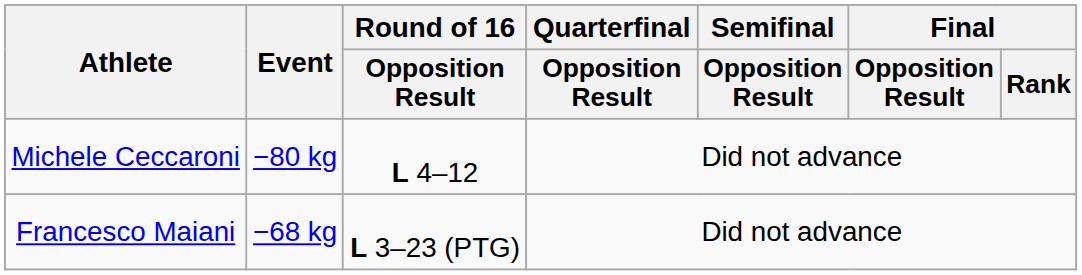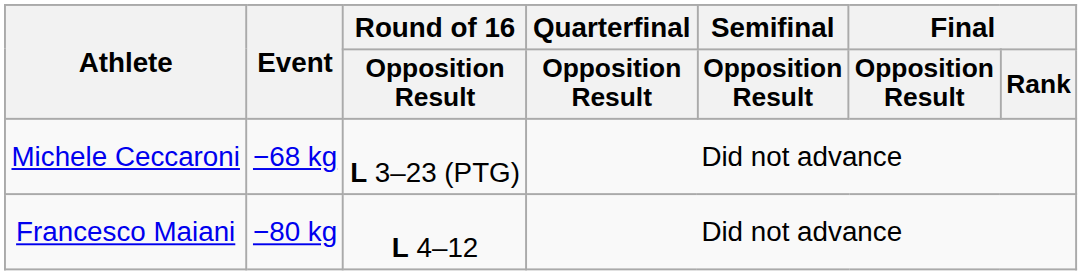Michele Ceccaroni | Event: −80 kg -> −68 kg
Michele Ceccaroni | Round of 16 / Opposition Result: L 4–12 -> L 3–23 (PTG)
Francesco Maiani | Event: −68 kg -> −80 kg
Francesco Maiani | Round of 16 / Opposition Result: L 3–23 (PTG) -> L 4–12
